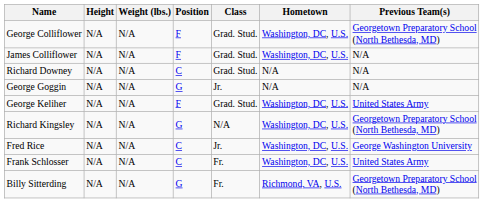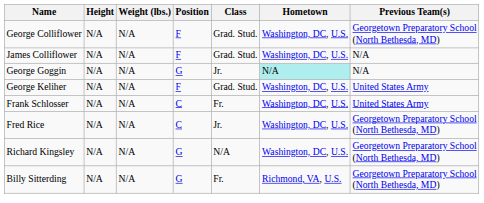- row: Richard Downey | N/A | N/A | C | Grad. Stud. | N/A | N/A
George Goggin | Hometown: no background -> paleturquoise background
rows swapped: Richard Kingsley <-> Frank Schlosser
Fred Rice | Previous Team(s): George Washington University -> Georgetown Preparatory School (North Bethesda, MD)
